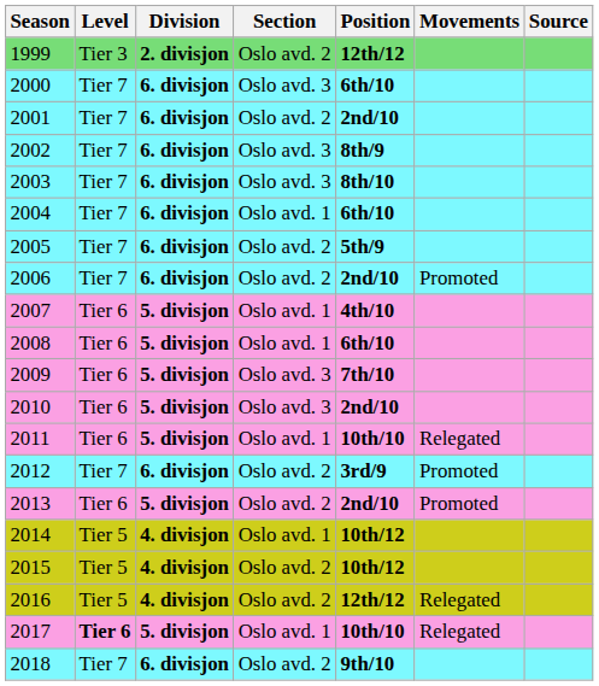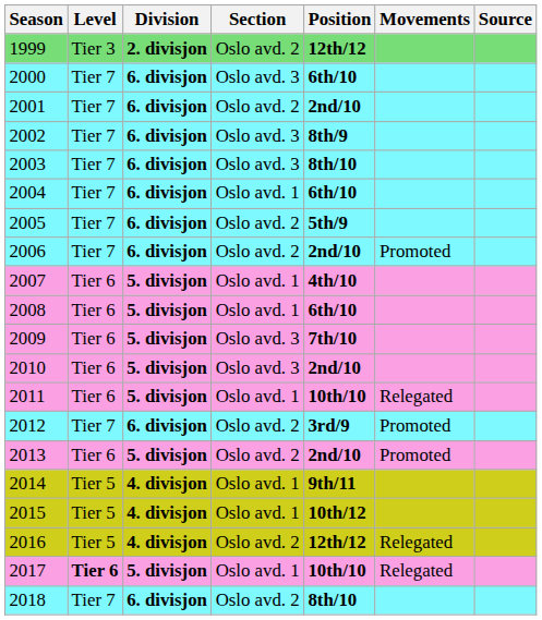2014 | Position: 10th/12 -> 9th/11
2015 | Section: Oslo avd. 2 -> Oslo avd. 1
2018 | Position: 9th/10 -> 8th/10
